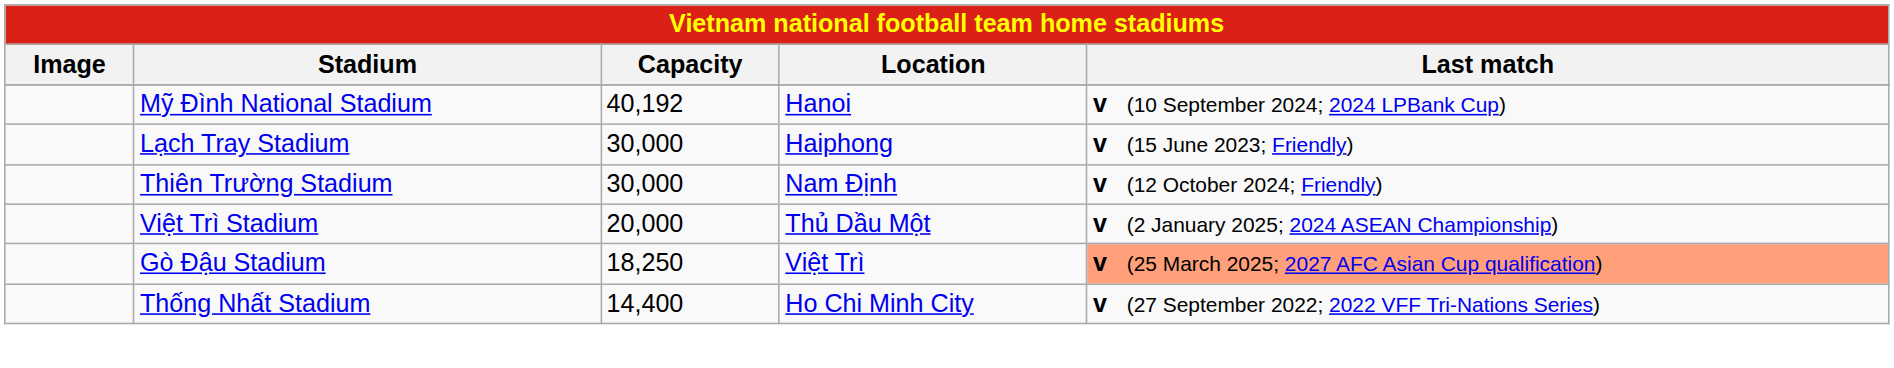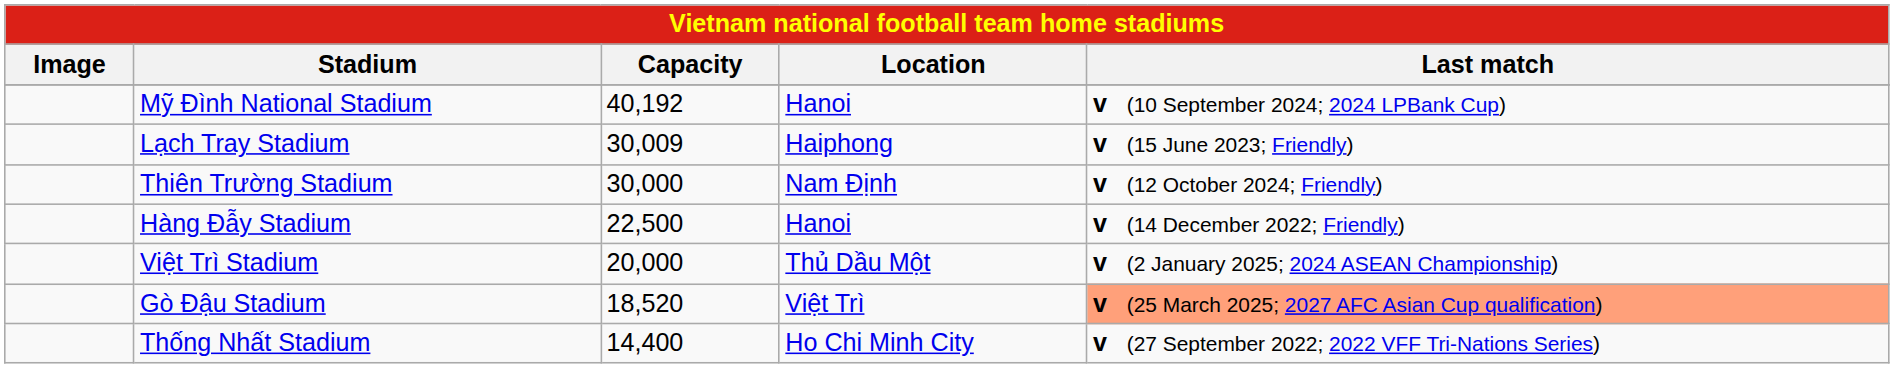Lạch Tray Stadium | Capacity: 30,000 -> 30,009
+ row: Hàng Đẫy Stadium | 22,500 | Hanoi | v (14 December 2022; Friendly)
Gò Đậu Stadium | Capacity: 18,250 -> 18,520
